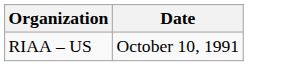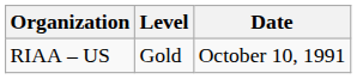+ column: Level | Gold
